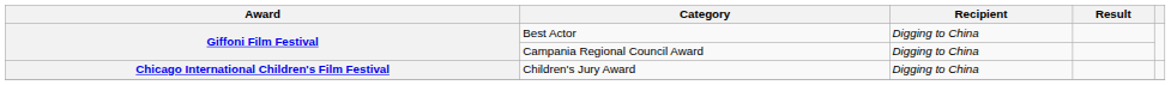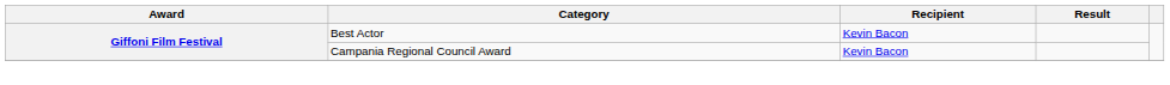Best Actor | Recipient: Digging to China -> Kevin Bacon
Campania Regional Council Award | Recipient: Digging to China -> Kevin Bacon
- row: Chicago International Children's Film Festival | Children's Jury Award | Digging to China
